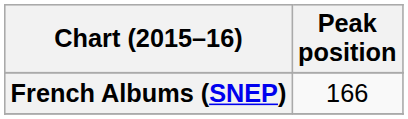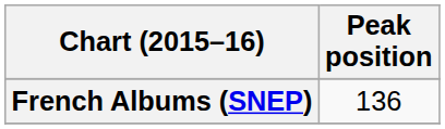French Albums (SNEP) | Peak position: 166 -> 136
